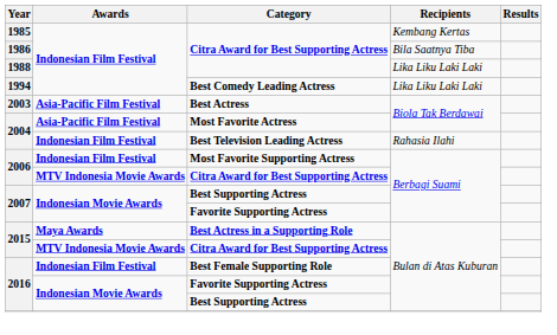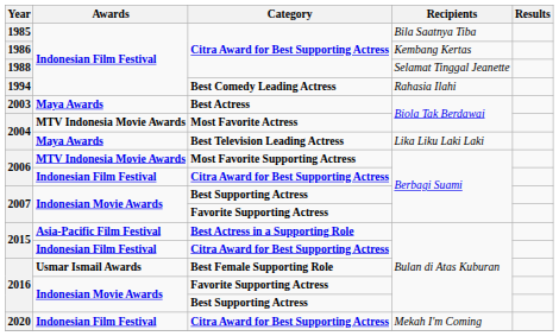1985 | Recipients: Kembang Kertas -> Bila Saatnya Tiba
1986 | Recipients: Bila Saatnya Tiba -> Kembang Kertas
1988 | Recipients: Lika Liku Laki Laki -> Selamat Tinggal Jeanette
1994 | Recipients: Lika Liku Laki Laki -> Rahasia Ilahi
2003 | Awards: Asia-Pacific Film Festival -> Maya Awards
2004 / Most Favorite Actress | Awards: Asia-Pacific Film Festival -> MTV Indonesia Movie Awards
2004 / Best Television Leading Actress | Awards: Indonesian Film Festival -> Maya Awards
2004 / Best Television Leading Actress | Recipients: Rahasia Ilahi -> Lika Liku Laki Laki
2006 / Most Favorite Supporting Actress | Awards: Indonesian Film Festival -> MTV Indonesia Movie Awards
2006 / Citra Award for Best Supporting Actress | Awards: MTV Indonesia Movie Awards -> Indonesian Film Festival
2015 / Best Actress in a Supporting Role | Awards: Maya Awards -> Asia-Pacific Film Festival
2015 / Citra Award for Best Supporting Actress | Awards: MTV Indonesia Movie Awards -> Indonesian Film Festival
2016 / Best Female Supporting Role | Awards: Indonesian Film Festival -> Usmar Ismail Awards
+ row: 2020 | Indonesian Film Festival | Citra Award for Best Supporting Actress | Mekah I'm Coming
